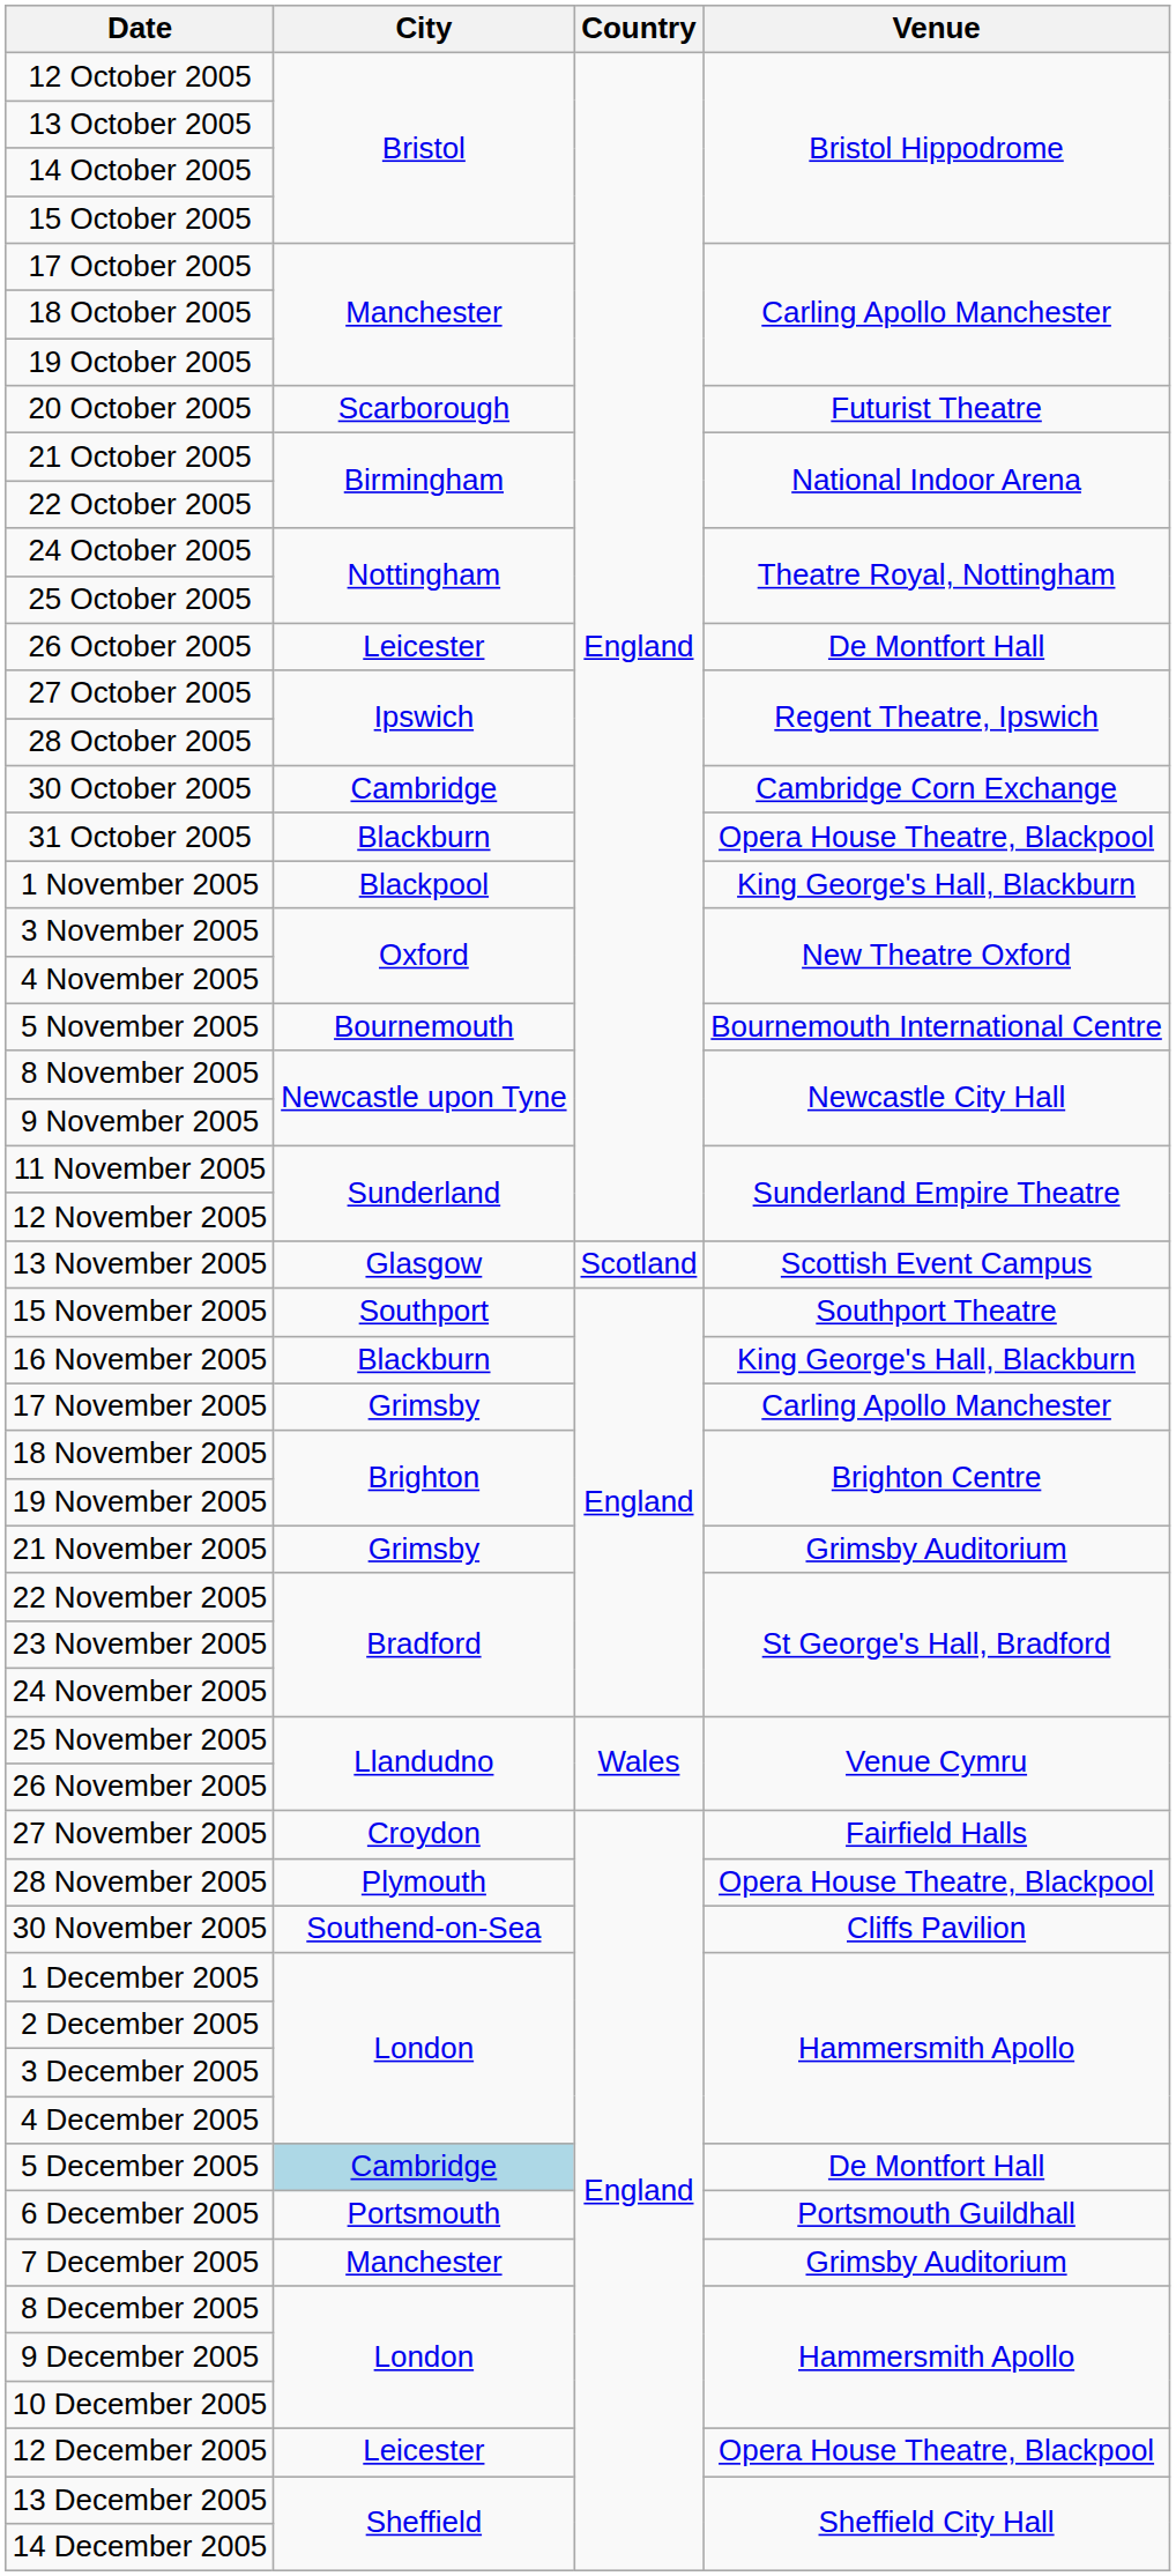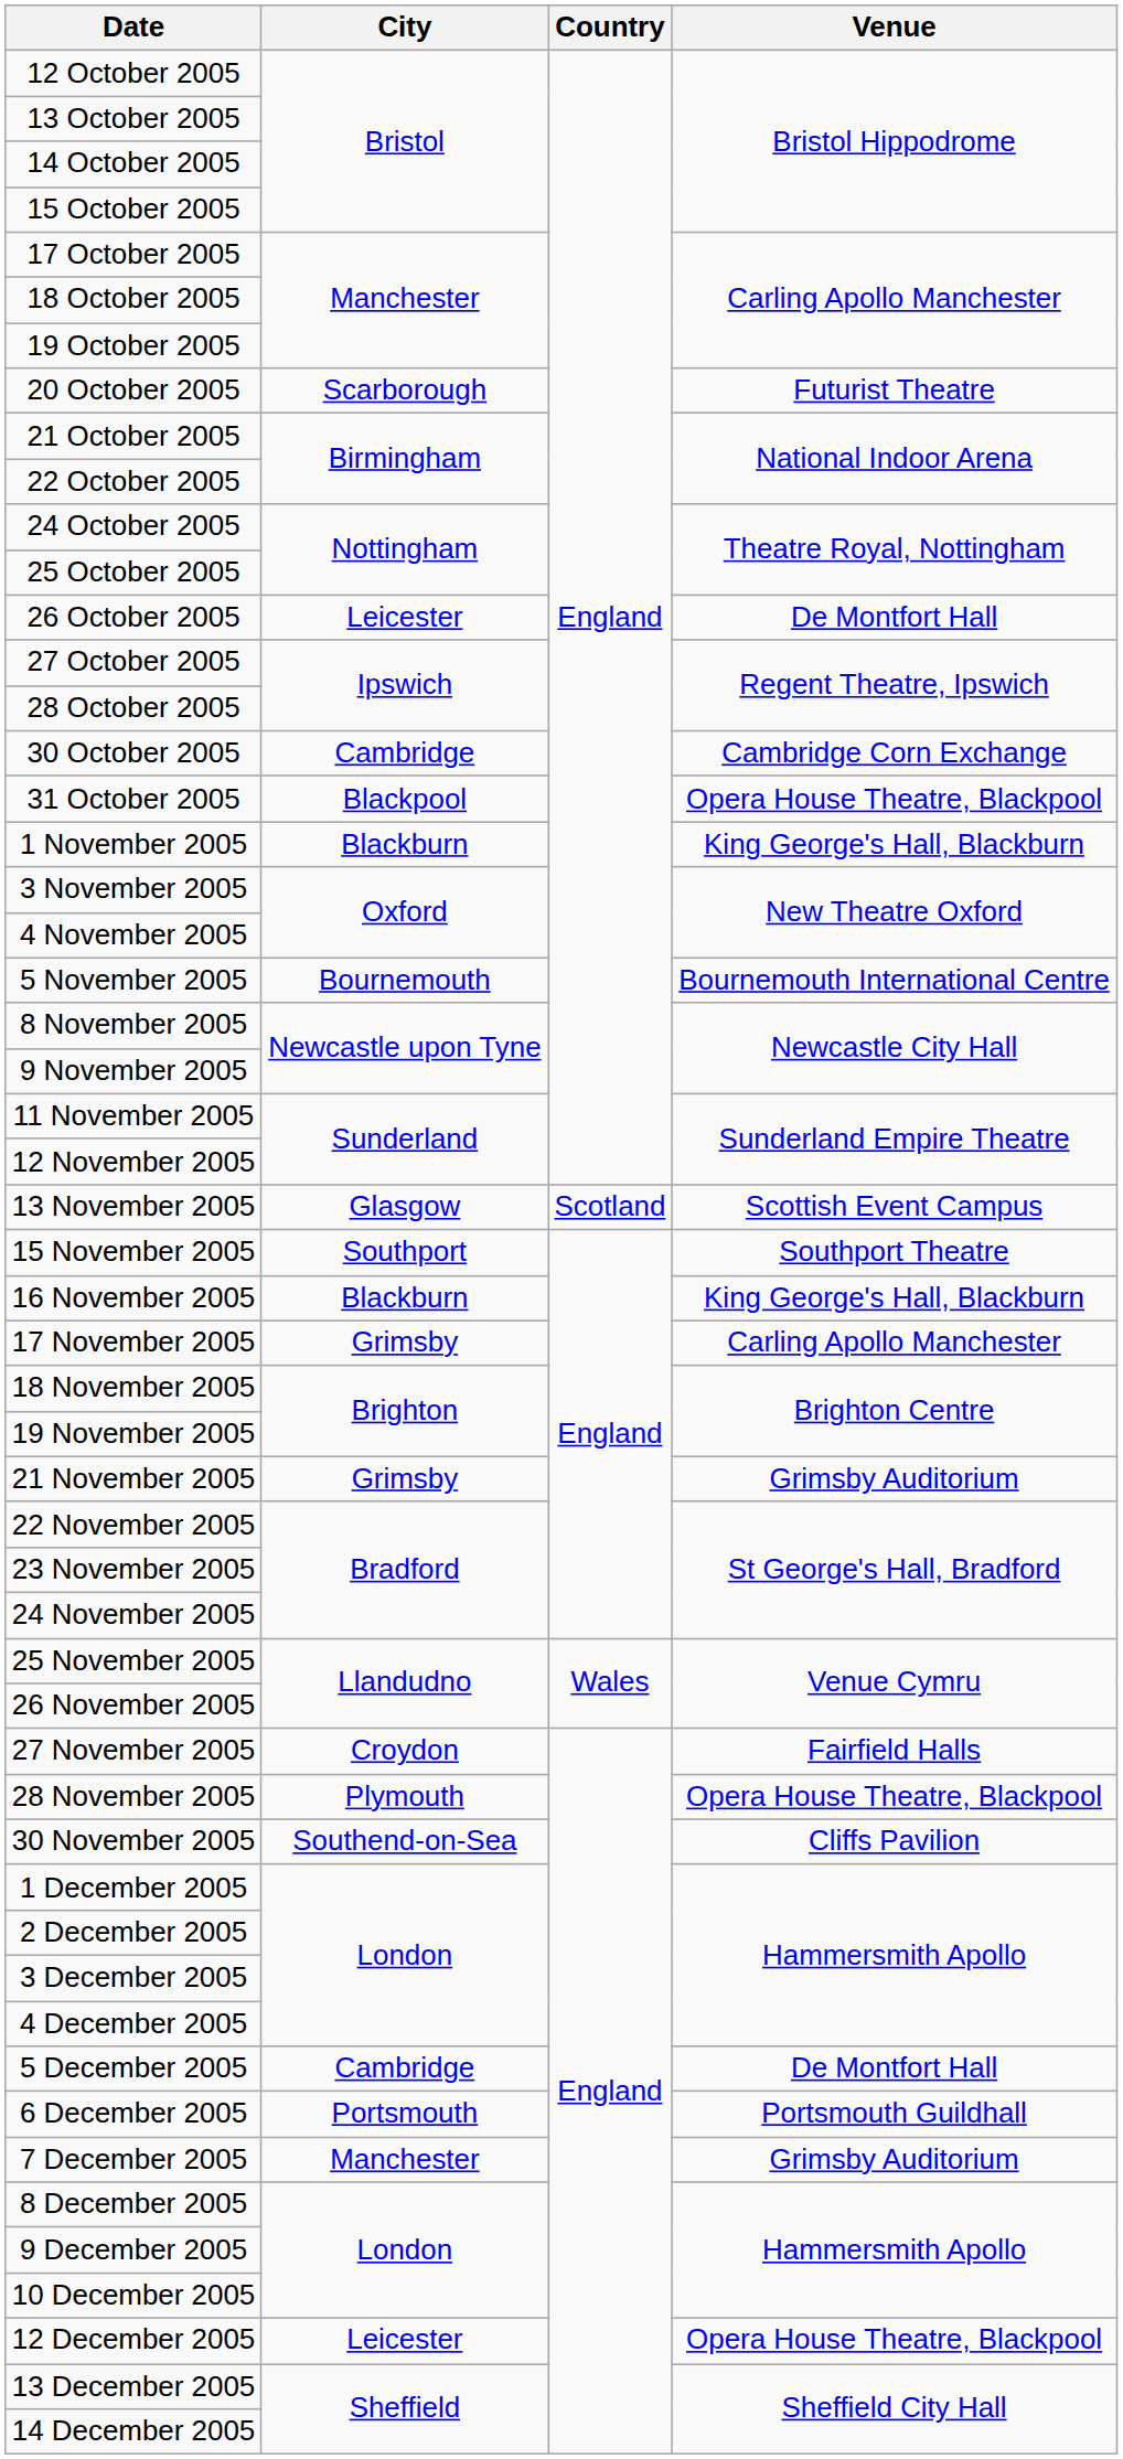31 October 2005 | City: Blackburn -> Blackpool
1 November 2005 | City: Blackpool -> Blackburn
5 December 2005 | City: lightblue background -> no background
